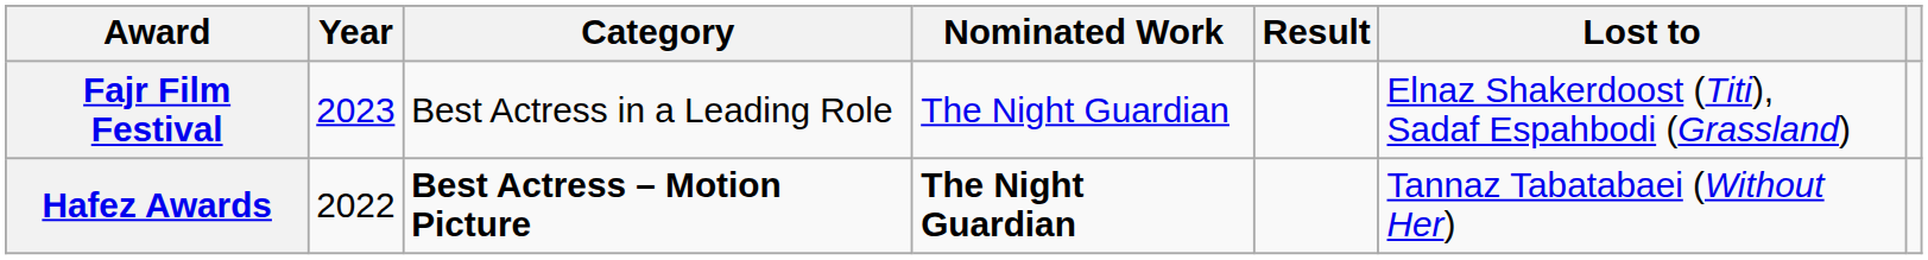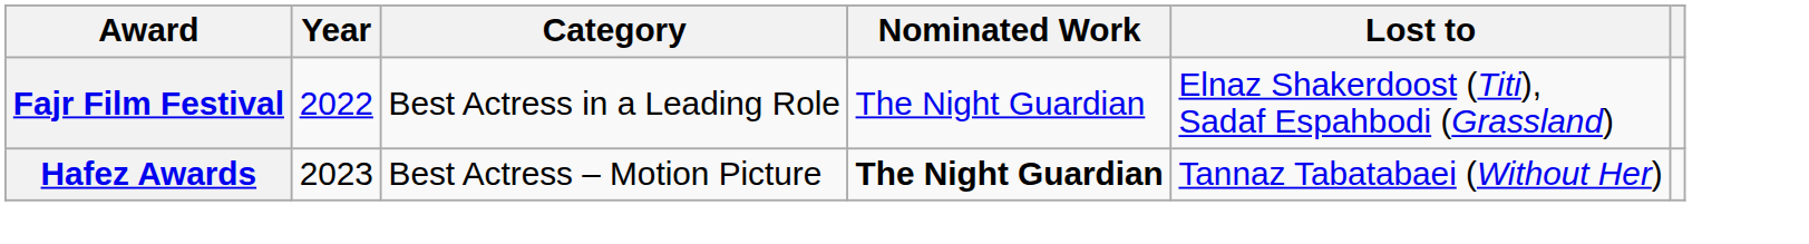- column: Result
Fajr Film Festival | Year: 2023 -> 2022
Hafez Awards | Year: 2022 -> 2023
Hafez Awards | Category: bold -> normal
